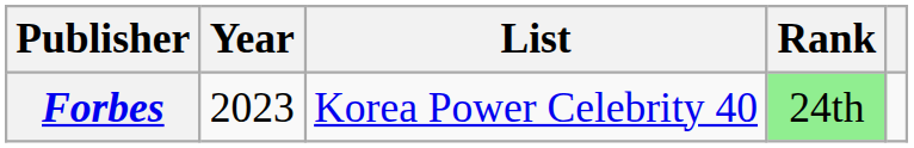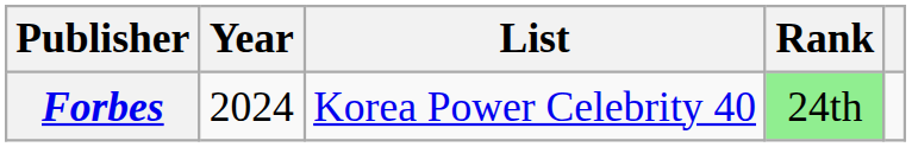Forbes | Year: 2023 -> 2024
